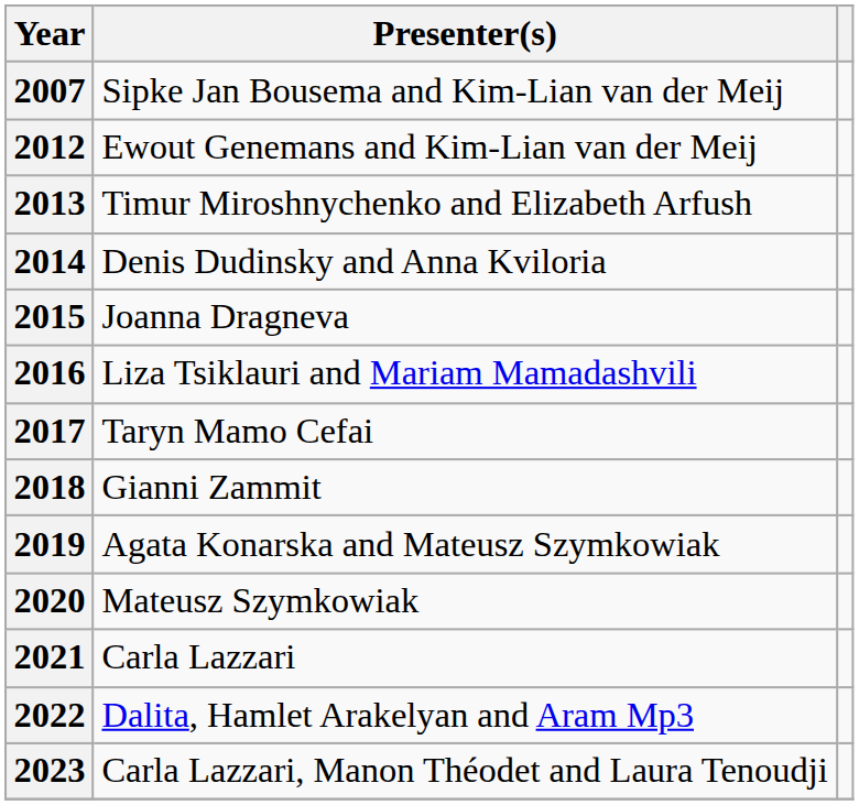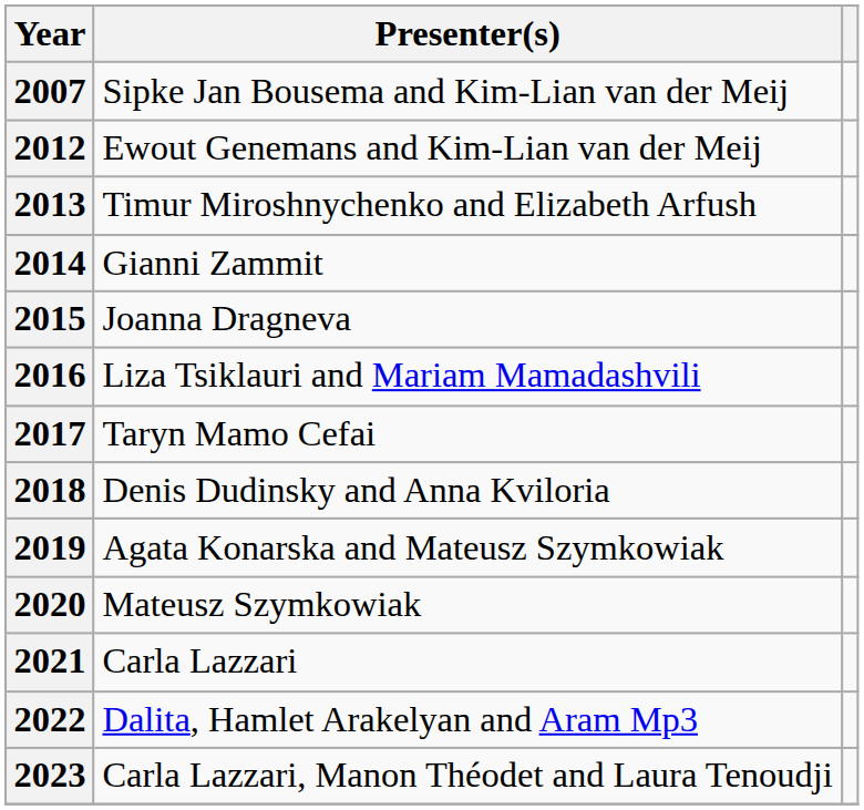2014 | Presenter(s): Denis Dudinsky and Anna Kviloria -> Gianni Zammit
2018 | Presenter(s): Gianni Zammit -> Denis Dudinsky and Anna Kviloria
